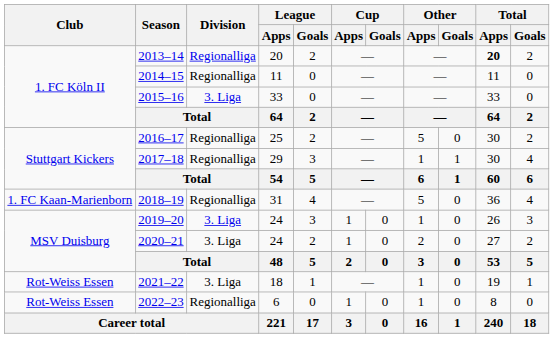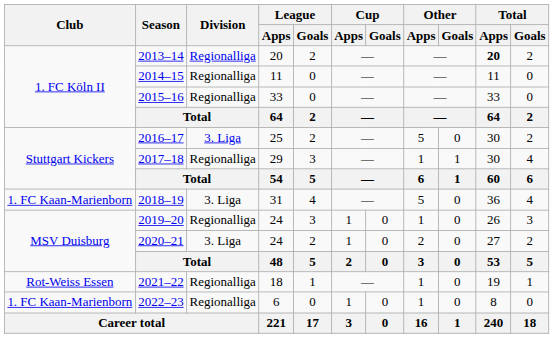2015–16 | Division: 3. Liga -> Regionalliga
2016–17 | Division: Regionalliga -> 3. Liga
2018–19 | Division: Regionalliga -> 3. Liga
2019–20 | Division: 3. Liga -> Regionalliga
2021–22 | Division: 3. Liga -> Regionalliga
2022–23 | Club: Rot-Weiss Essen -> 1. FC Kaan-Marienborn
